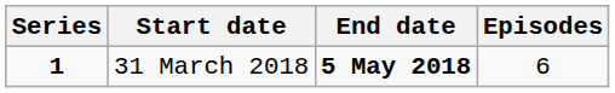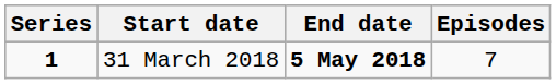31 March 2018 | Episodes: 6 -> 7
